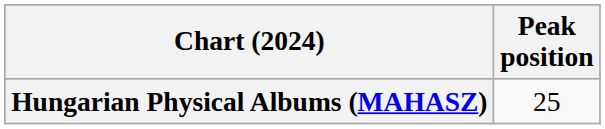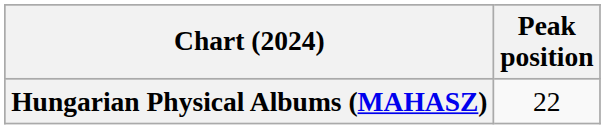Hungarian Physical Albums (MAHASZ) | Peak position: 25 -> 22
